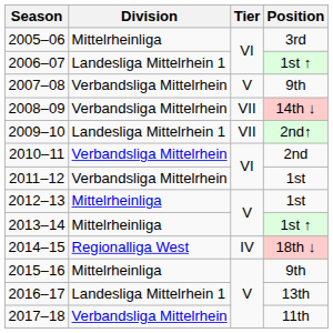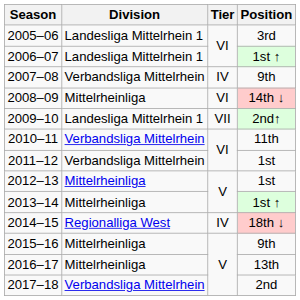2005–06 | Division: Mittelrheinliga -> Landesliga Mittelrhein 1
2007–08 | Tier: V -> IV
2008–09 | Division: Verbandsliga Mittelrhein -> Mittelrheinliga
2008–09 | Tier: VII -> VI
2010–11 | Position: 2nd -> 11th
2016–17 | Division: Landesliga Mittelrhein 1 -> Mittelrheinliga
2017–18 | Position: 11th -> 2nd
